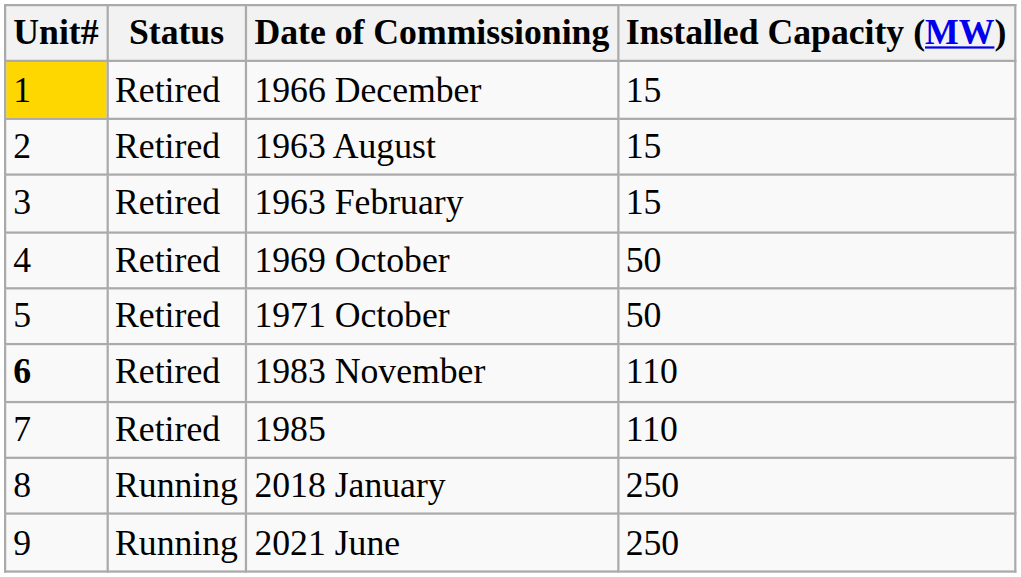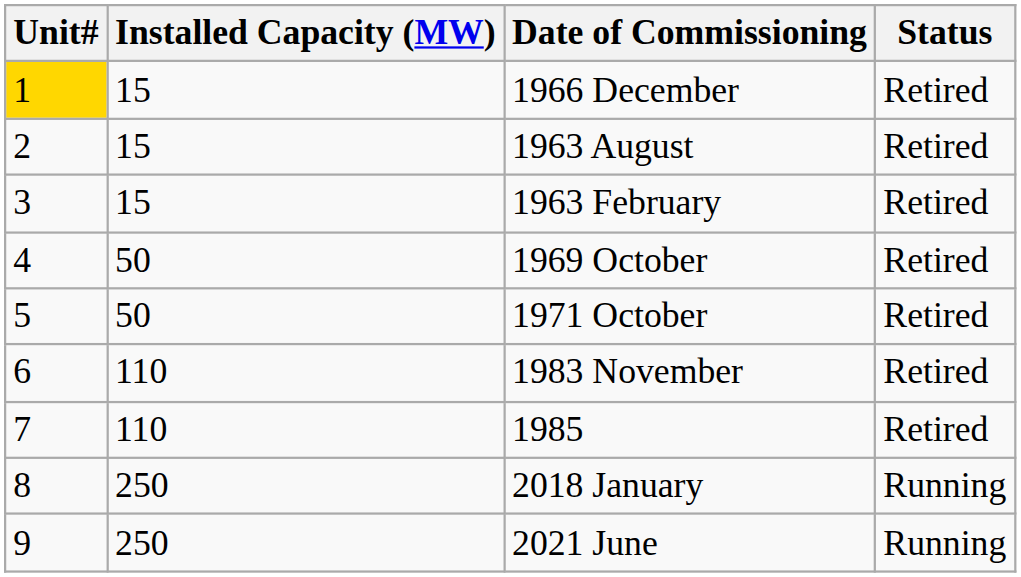columns swapped: Installed Capacity (MW) <-> Status
1983 November | Unit#: bold -> normal
